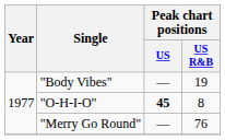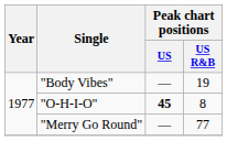"Merry Go Round" | Peak chart positions / US R&B: 76 -> 77
